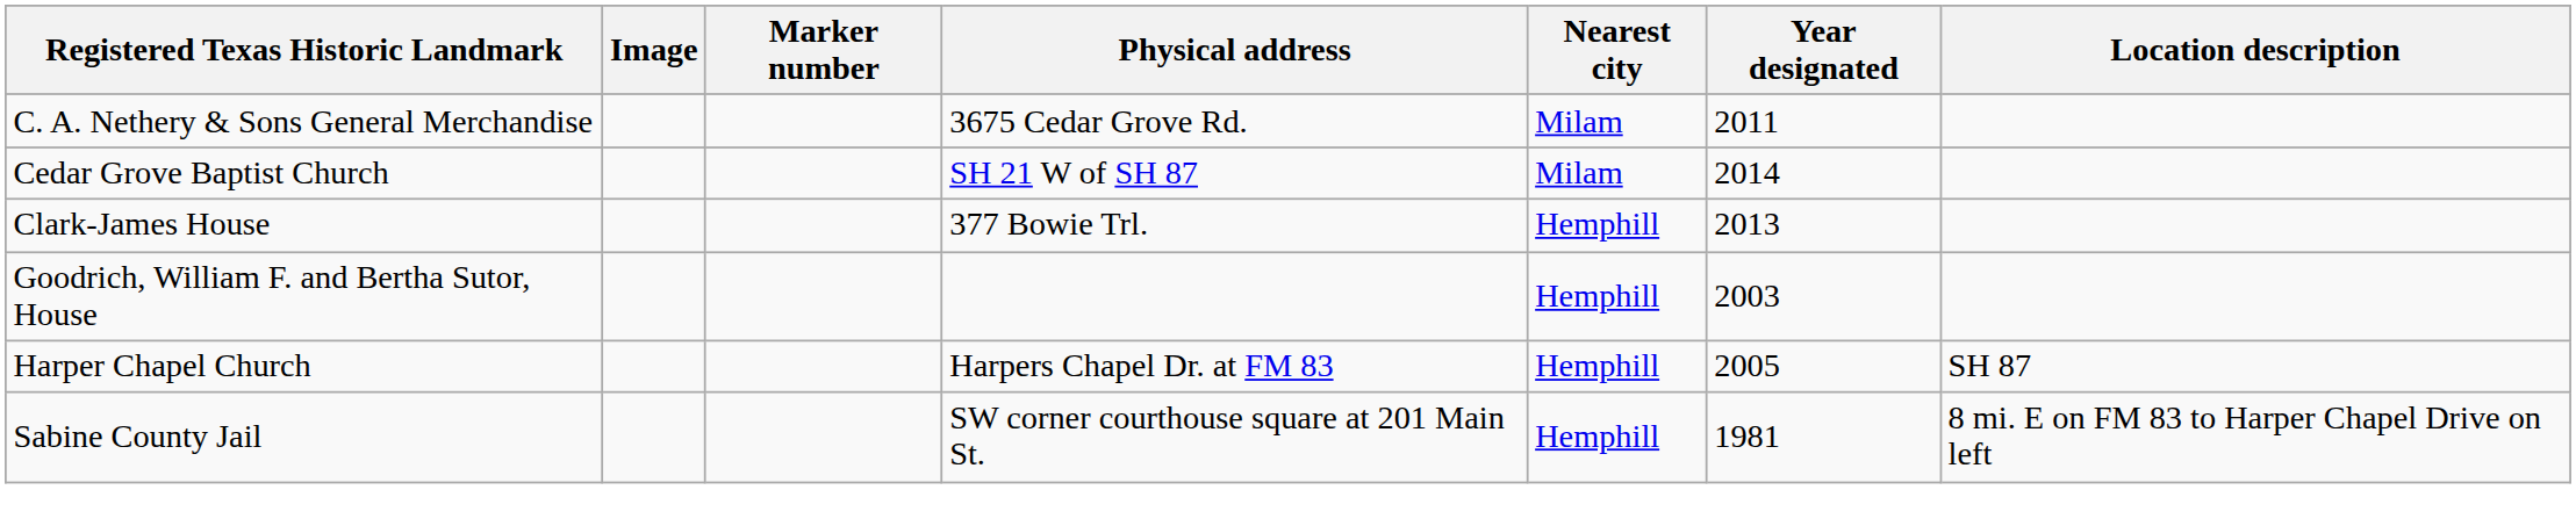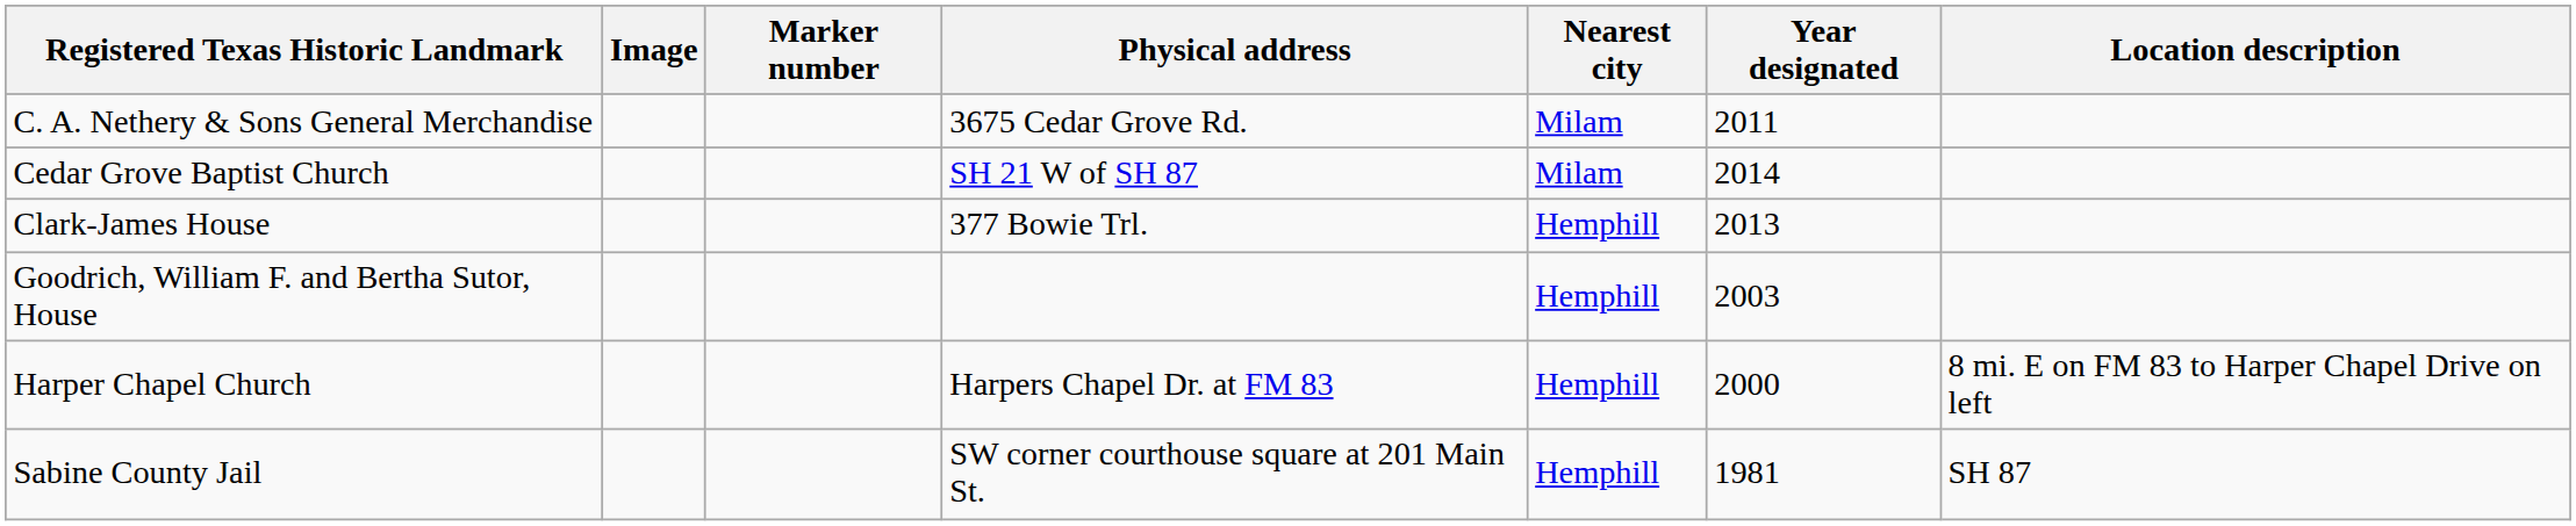Harper Chapel Church | Year designated: 2005 -> 2000
Harper Chapel Church | Location description: SH 87 -> 8 mi. E on FM 83 to Harper Chapel Drive on left
Sabine County Jail | Location description: 8 mi. E on FM 83 to Harper Chapel Drive on left -> SH 87
